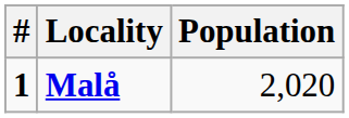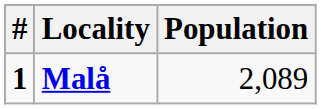Malå | Population: 2,020 -> 2,089
